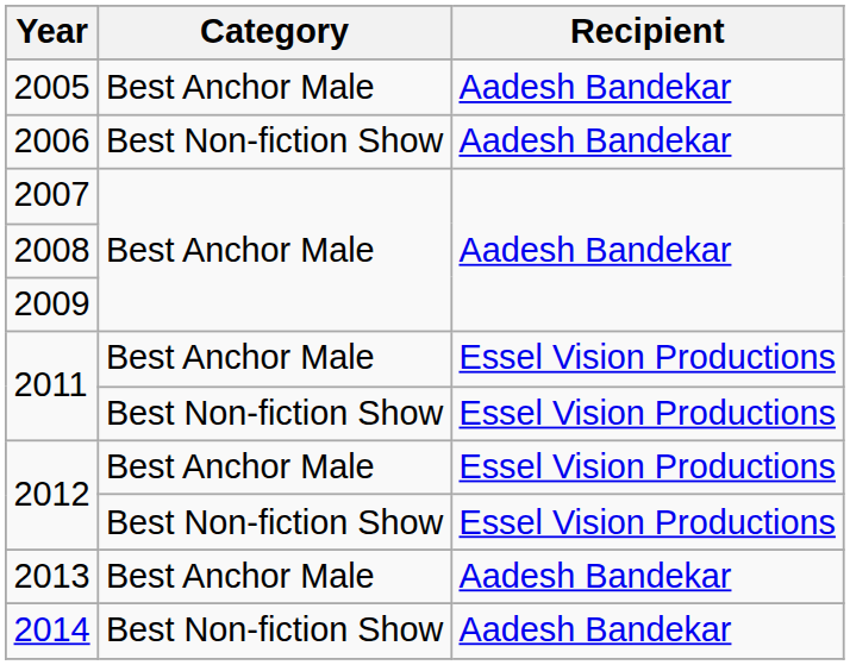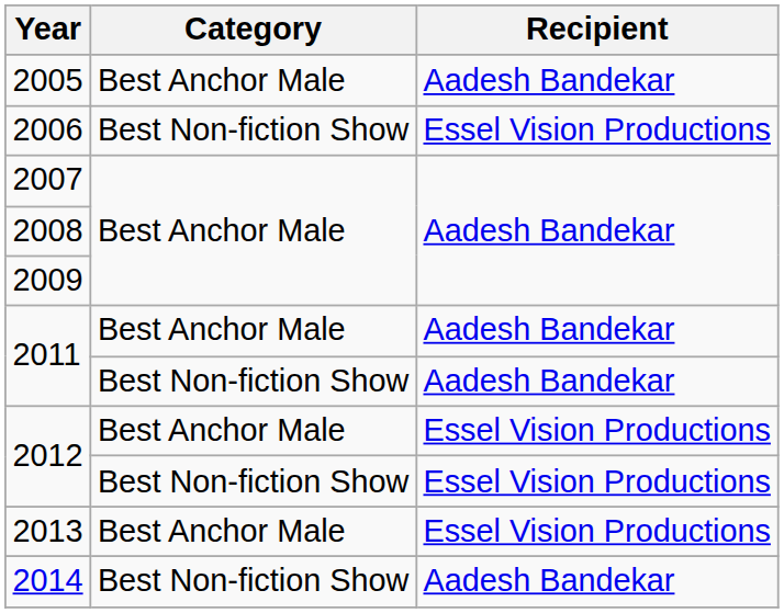2006 / Best Non-fiction Show | Recipient: Aadesh Bandekar -> Essel Vision Productions
2011 / Best Anchor Male | Recipient: Essel Vision Productions -> Aadesh Bandekar
2011 / Best Non-fiction Show | Recipient: Essel Vision Productions -> Aadesh Bandekar
2013 | Recipient: Aadesh Bandekar -> Essel Vision Productions
